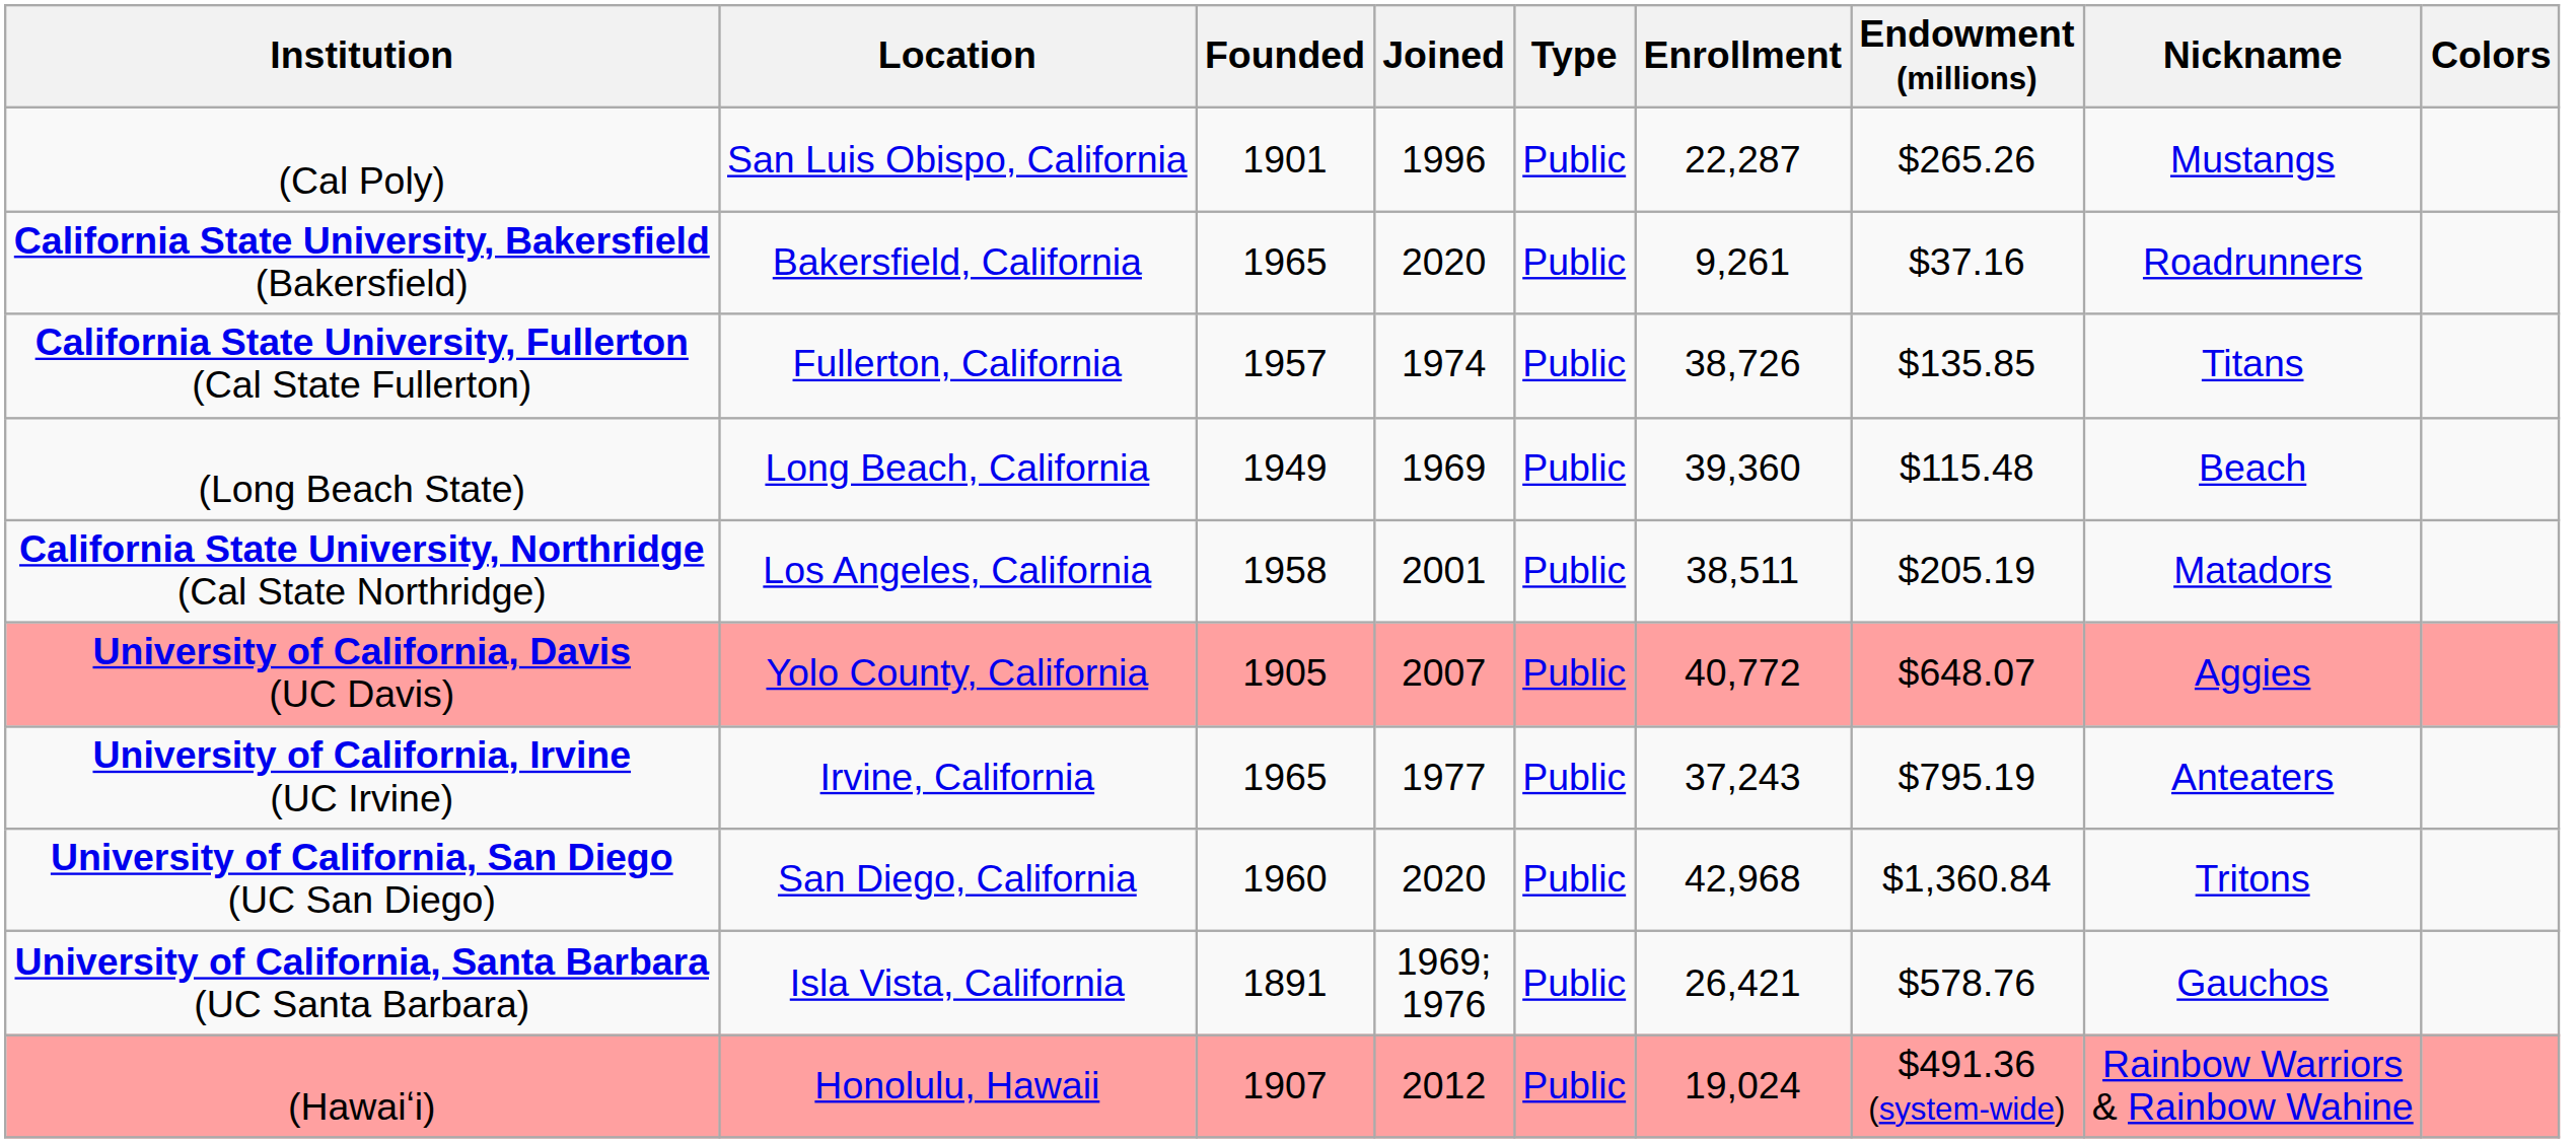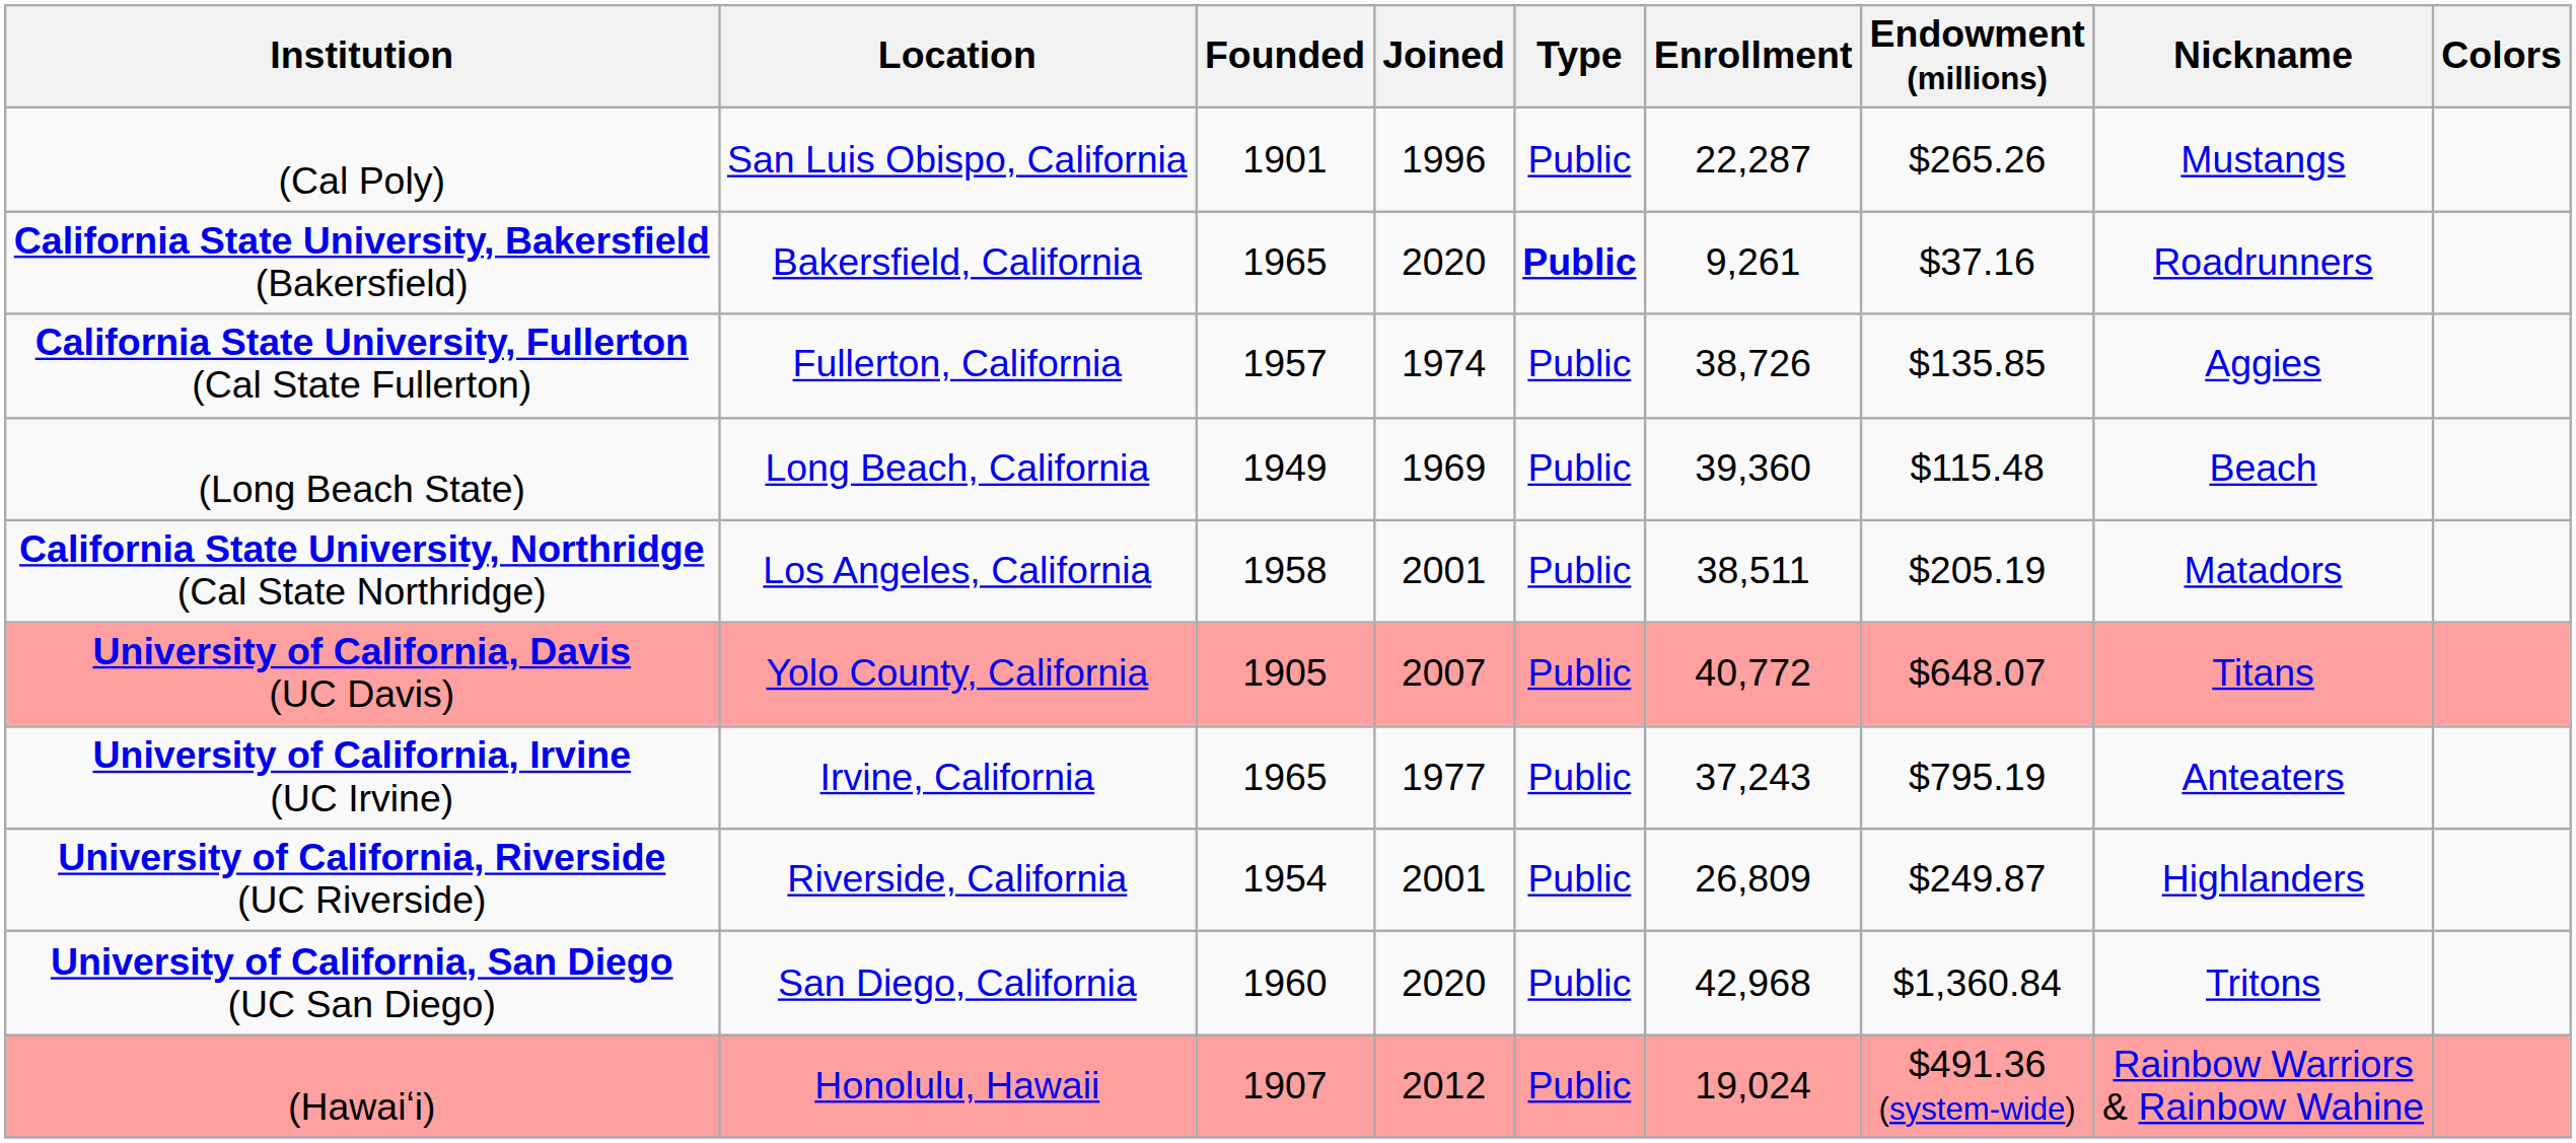California State University, Bakersfield (Bakersfield) | Type: normal -> bold
California State University, Fullerton (Cal State Fullerton) | Nickname: Titans -> Aggies
University of California, Davis (UC Davis) | Nickname: Aggies -> Titans
+ row: University of California, Riverside (UC Riverside) | Riverside, California | 1954 | 2001 | Public | 26,809 | $249.87 | Highlanders
- row: University of California, Santa Barbara (UC Santa Barbara) | Isla Vista, California | 1891 | 1969; 1976 | Public | 26,421 | $578.76 | Gauchos
